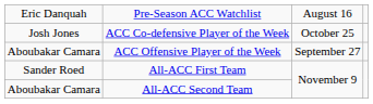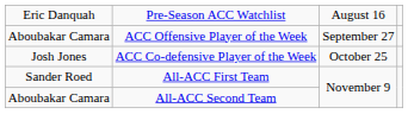rows swapped: ACC Offensive Player of the Week <-> ACC Co-defensive Player of the Week
